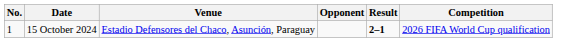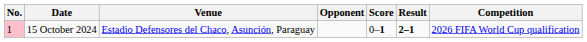+ column: Score | 0–1
15 October 2024 | No.: no background -> pink background
